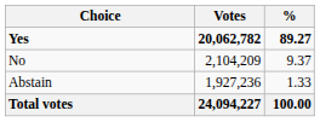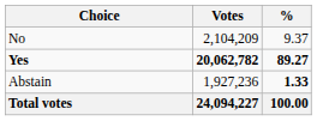rows swapped: Yes <-> No
Abstain | %: normal -> bold
